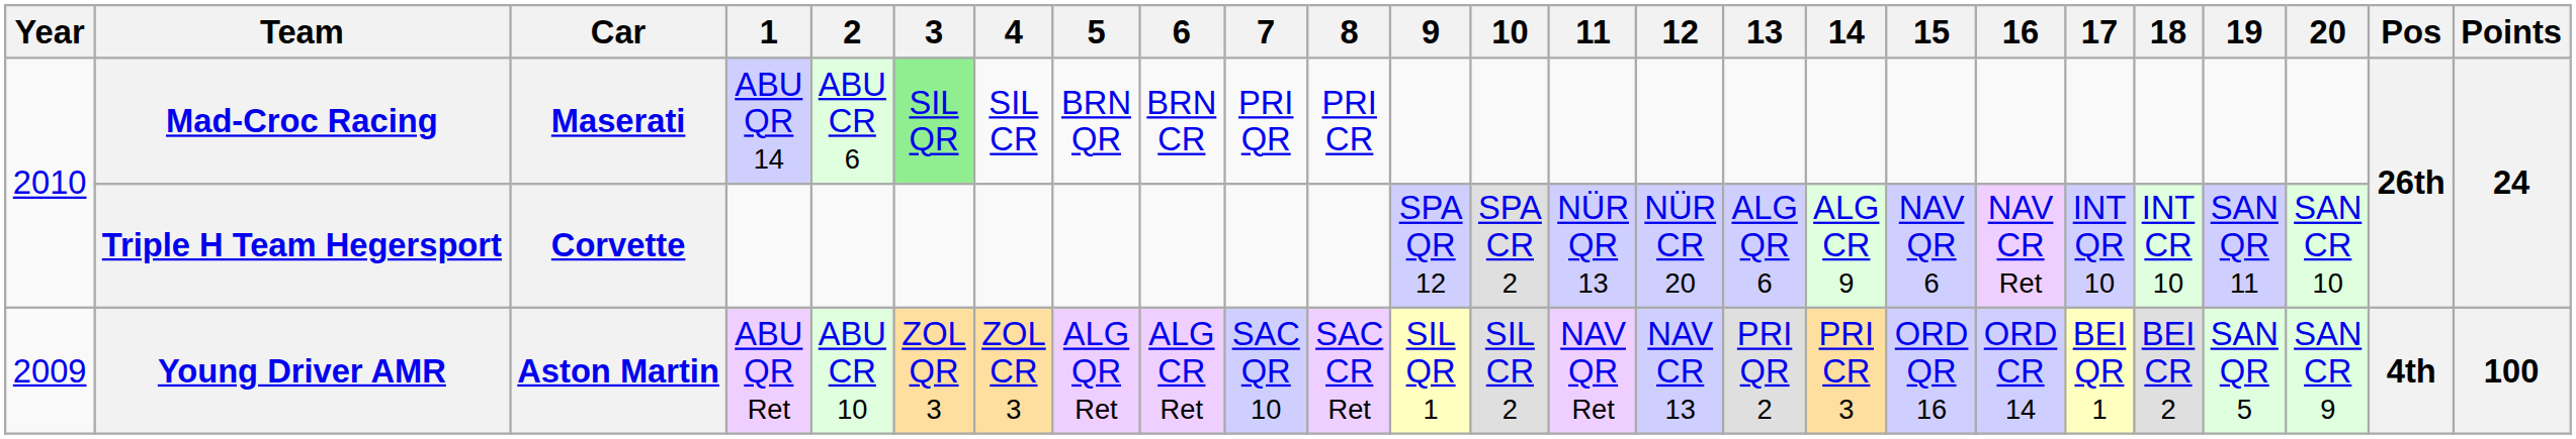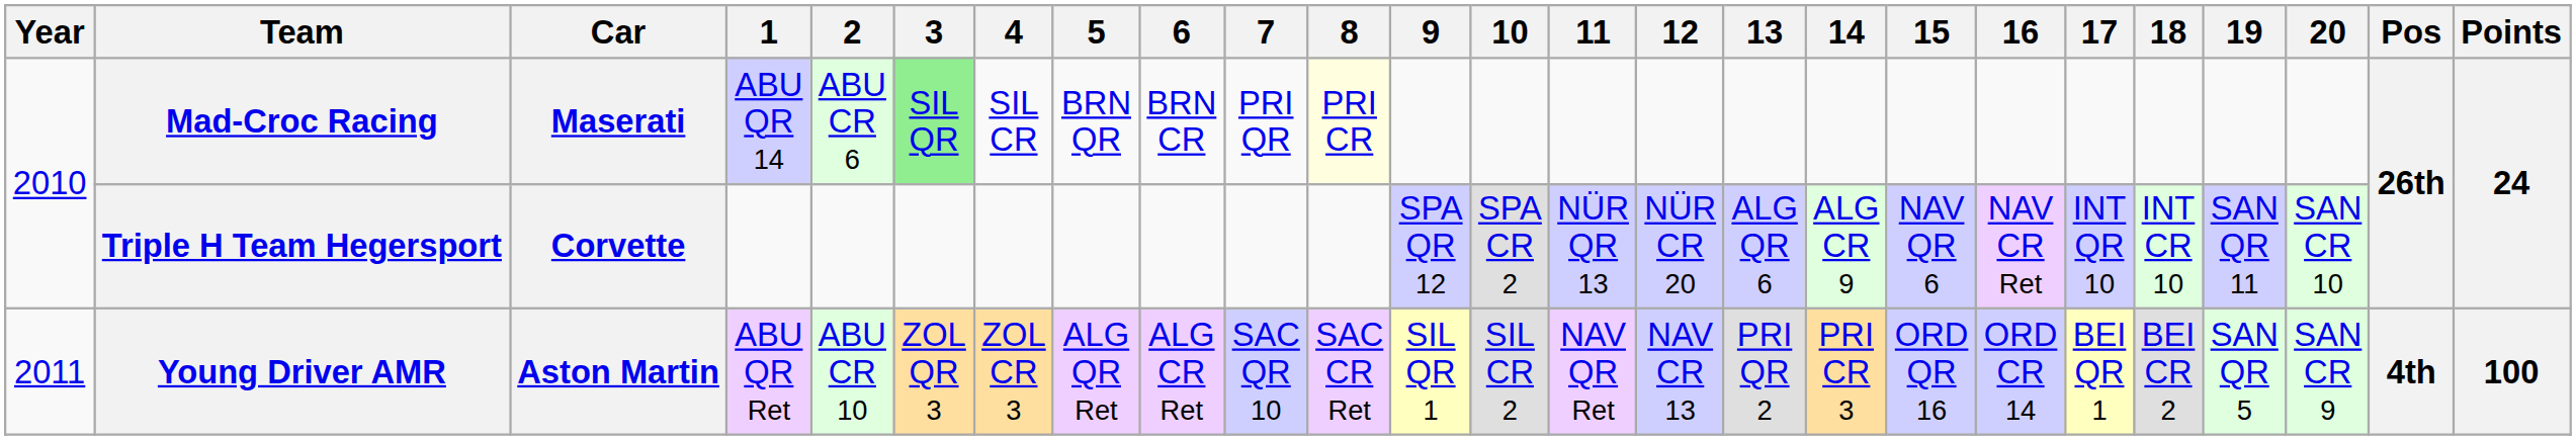Mad-Croc Racing | 8: no background -> lightyellow background
Young Driver AMR | Year: 2009 -> 2011
